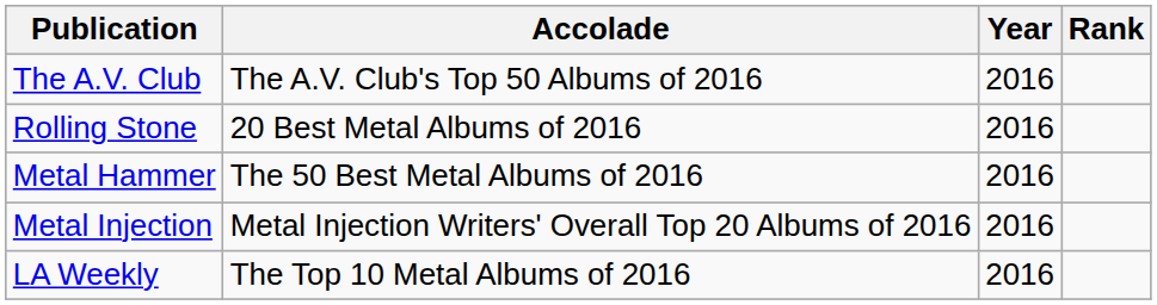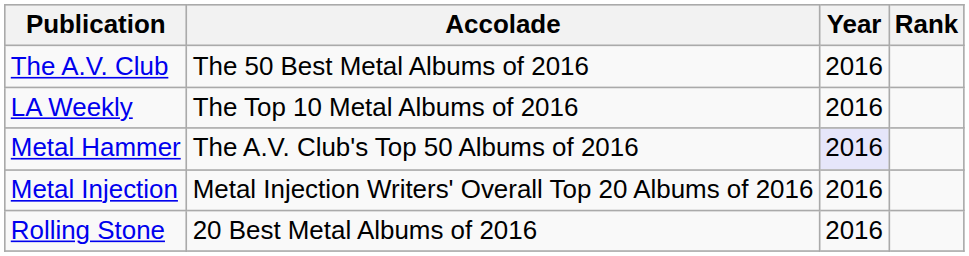The A.V. Club | Accolade: The A.V. Club's Top 50 Albums of 2016 -> The 50 Best Metal Albums of 2016
rows swapped: Rolling Stone <-> LA Weekly
Metal Hammer | Accolade: The 50 Best Metal Albums of 2016 -> The A.V. Club's Top 50 Albums of 2016
Metal Hammer | Year: no background -> lavender background
